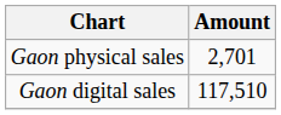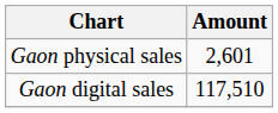Gaon physical sales | Amount: 2,701 -> 2,601
